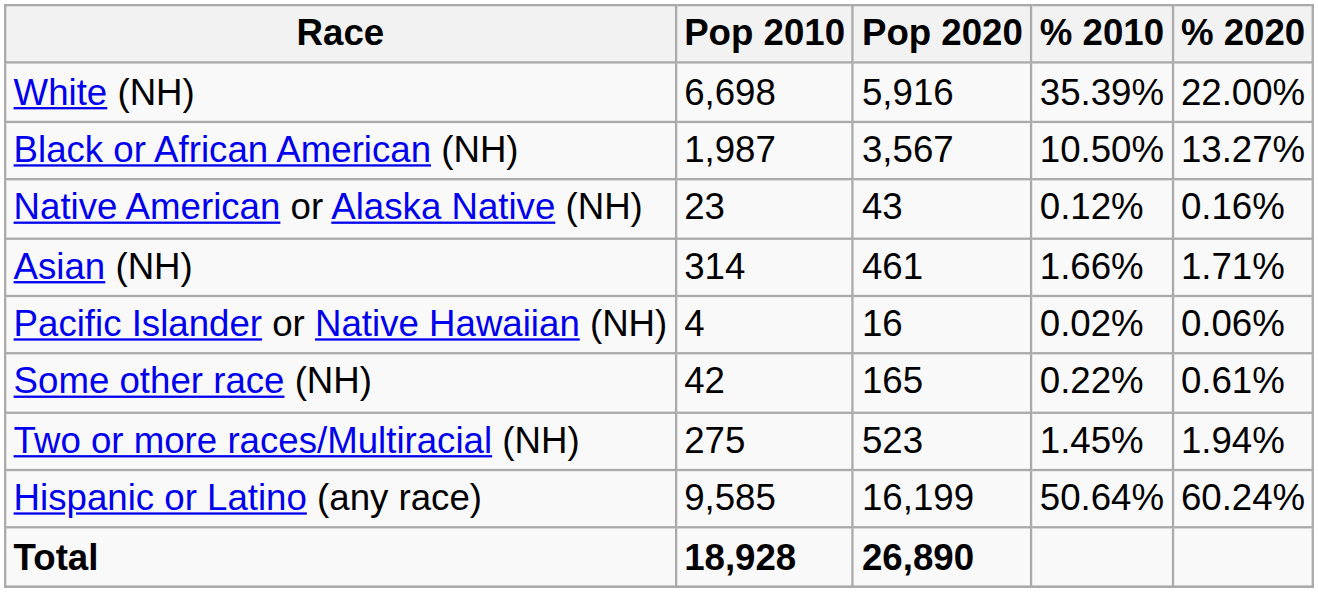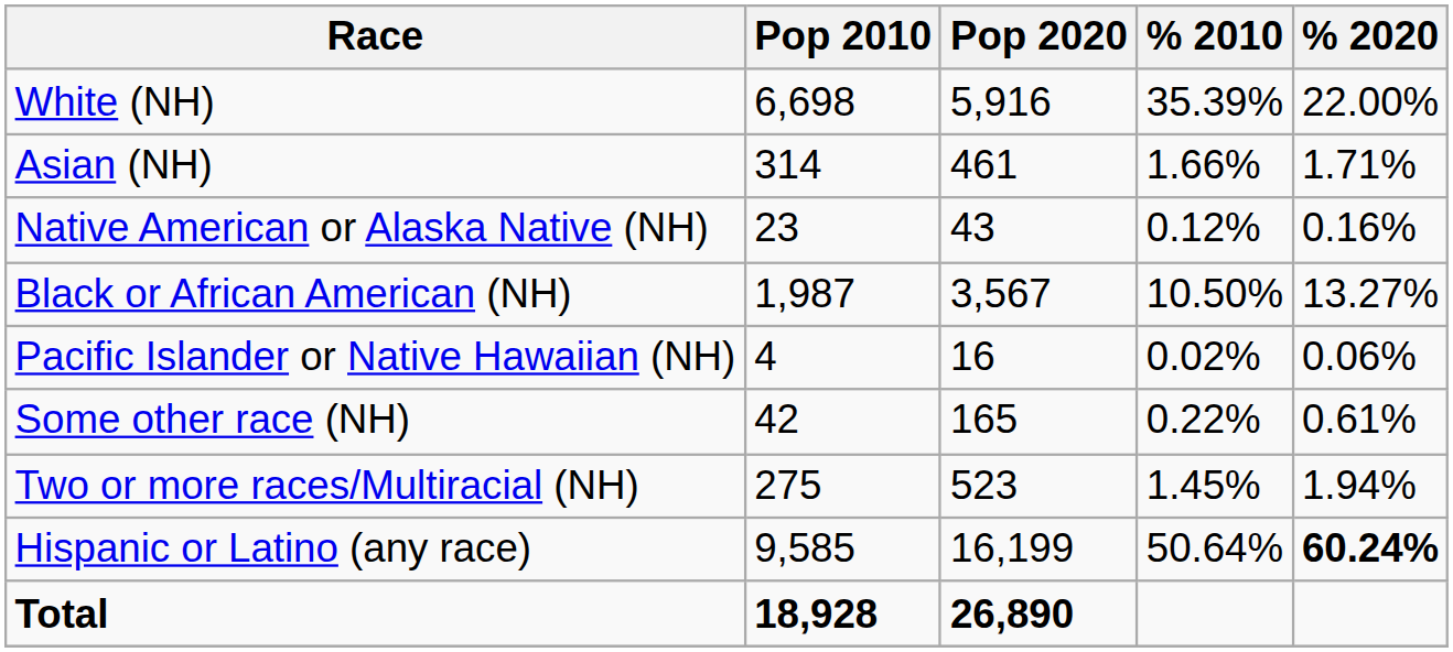rows swapped: Black or African American (NH) <-> Asian (NH)
Hispanic or Latino (any race) | % 2020: normal -> bold
